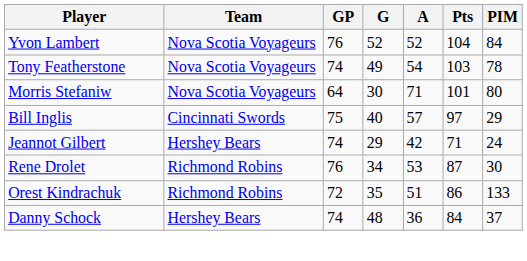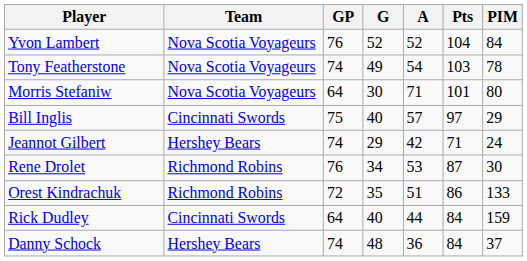+ row: Rick Dudley | Cincinnati Swords | 64 | 40 | 44 | 84 | 159
